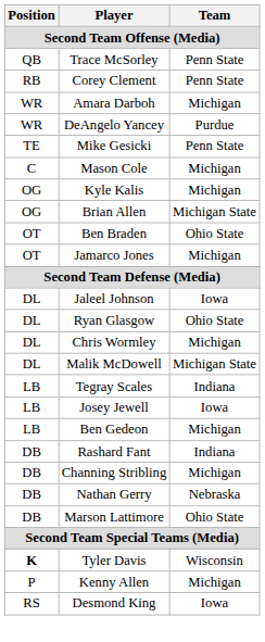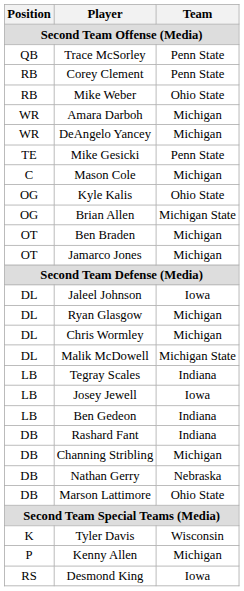+ row: RB | Mike Weber | Ohio State
DeAngelo Yancey | Team: Purdue -> Michigan
Kyle Kalis | Team: Michigan -> Ohio State
Ben Braden | Team: Ohio State -> Michigan
Ryan Glasgow | Team: Ohio State -> Michigan
Ben Gedeon | Team: Michigan -> Indiana
Tyler Davis | Position: bold -> normal
